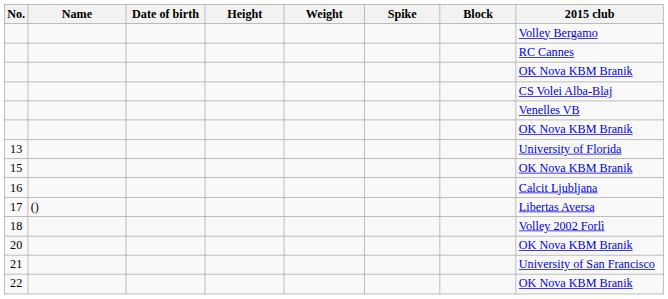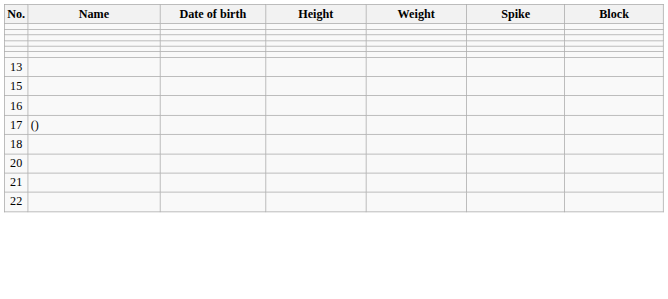- column: 2015 club | Volley Bergamo | RC Cannes | OK Nova KBM Branik | CS Volei Alba-Blaj | Venelles VB | OK Nova KBM Branik | University of Florida | OK Nova KBM Branik | Calcit Ljubljana | Libertas Aversa | Volley 2002 Forlì | OK Nova KBM Branik | University of San Francisco | OK Nova KBM Branik
